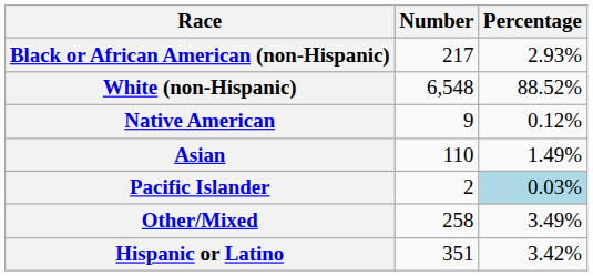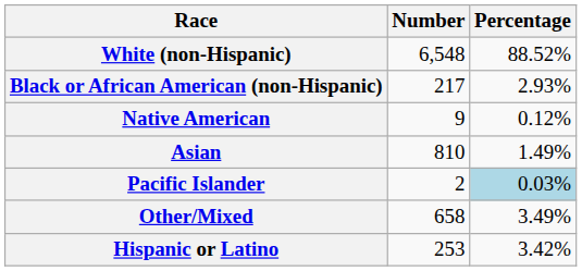rows swapped: White (non-Hispanic) <-> Black or African American (non-Hispanic)
Asian | Number: 110 -> 810
Other/Mixed | Number: 258 -> 658
Hispanic or Latino | Number: 351 -> 253
